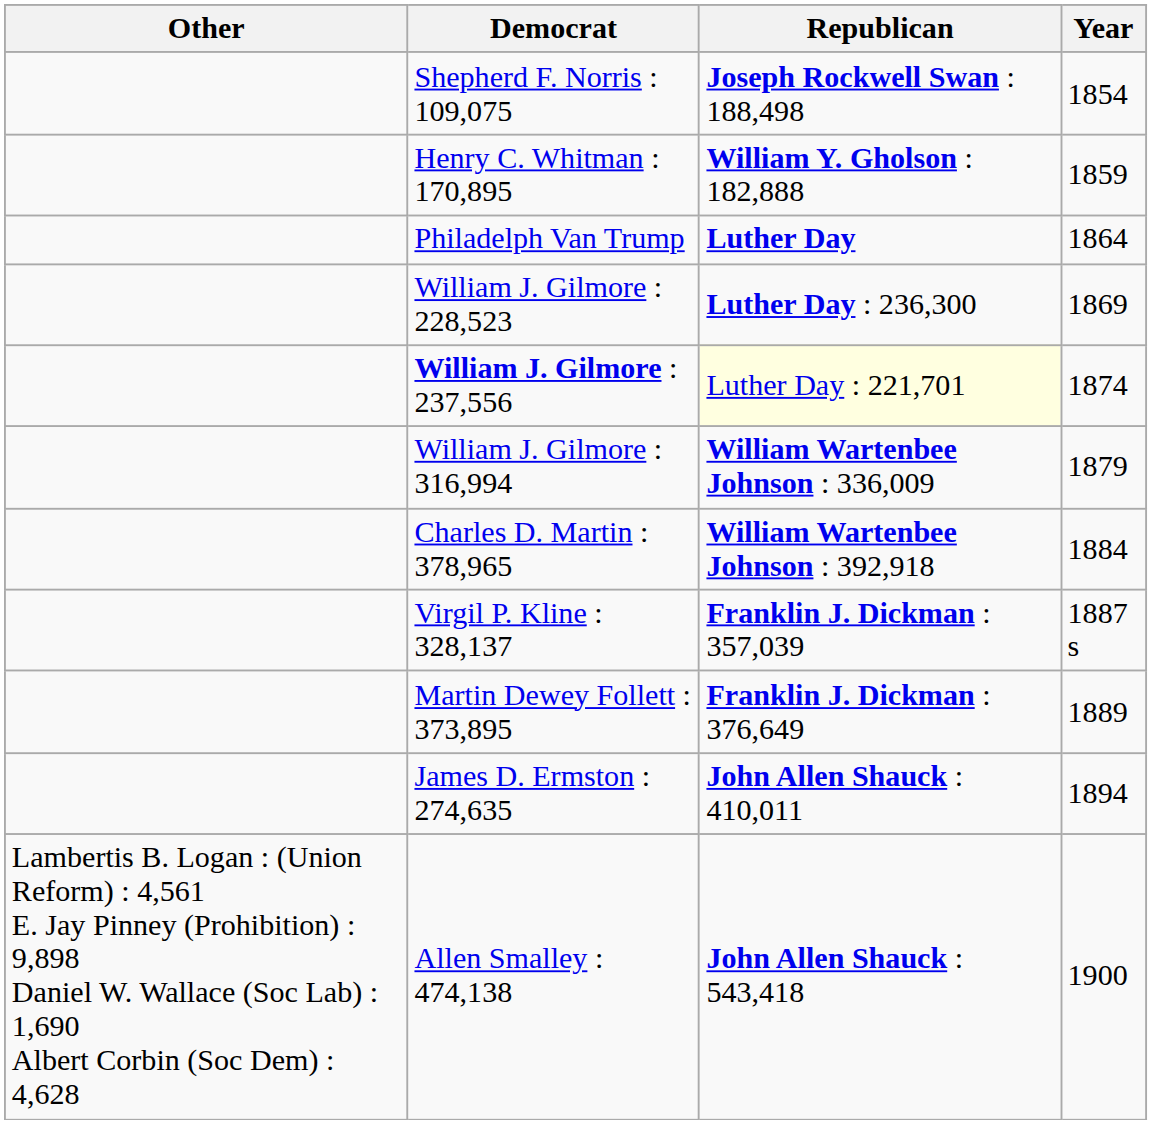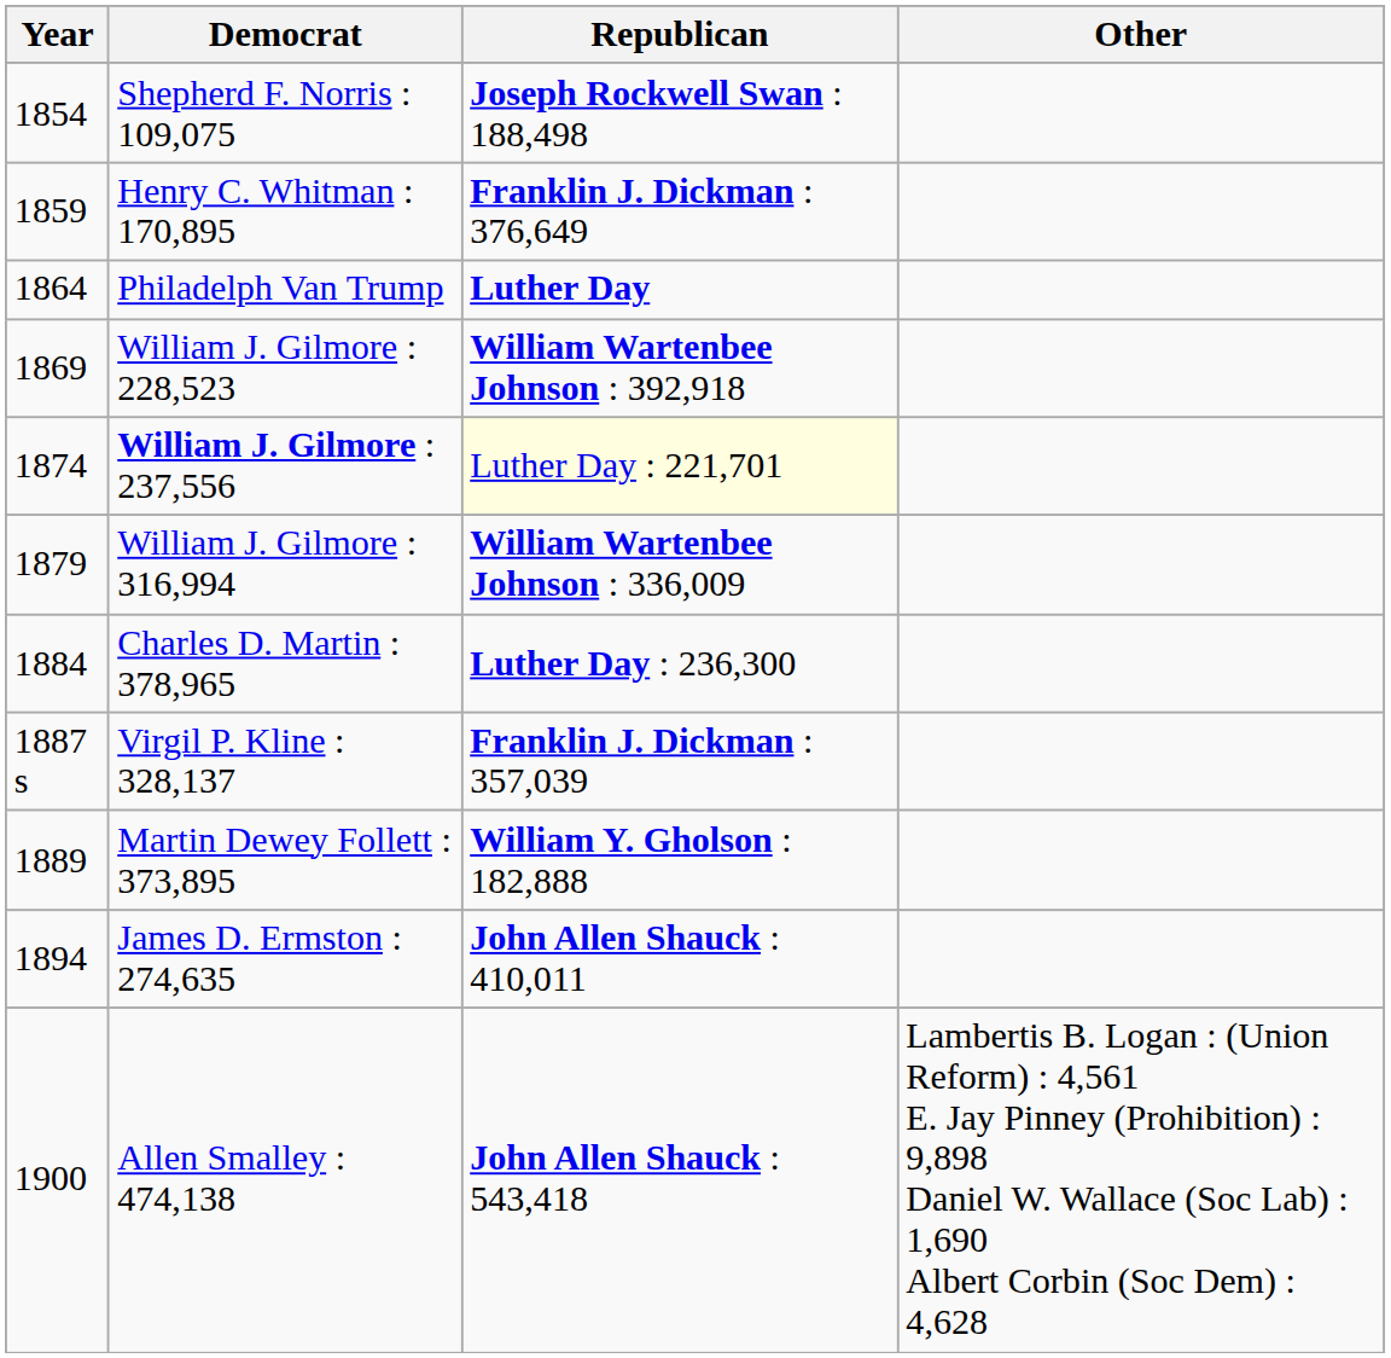columns swapped: Year <-> Other
Henry C. Whitman : 170,895 | Republican: William Y. Gholson : 182,888 -> Franklin J. Dickman : 376,649
William J. Gilmore : 228,523 | Republican: Luther Day : 236,300 -> William Wartenbee Johnson : 392,918
Charles D. Martin : 378,965 | Republican: William Wartenbee Johnson : 392,918 -> Luther Day : 236,300
Martin Dewey Follett : 373,895 | Republican: Franklin J. Dickman : 376,649 -> William Y. Gholson : 182,888
